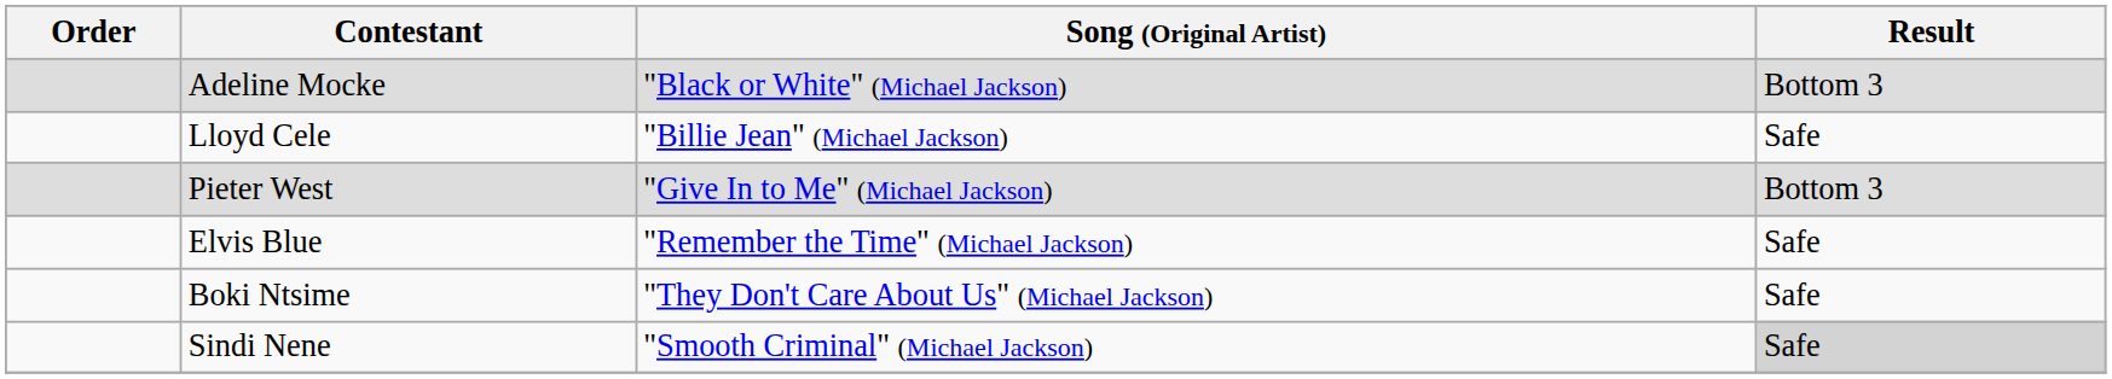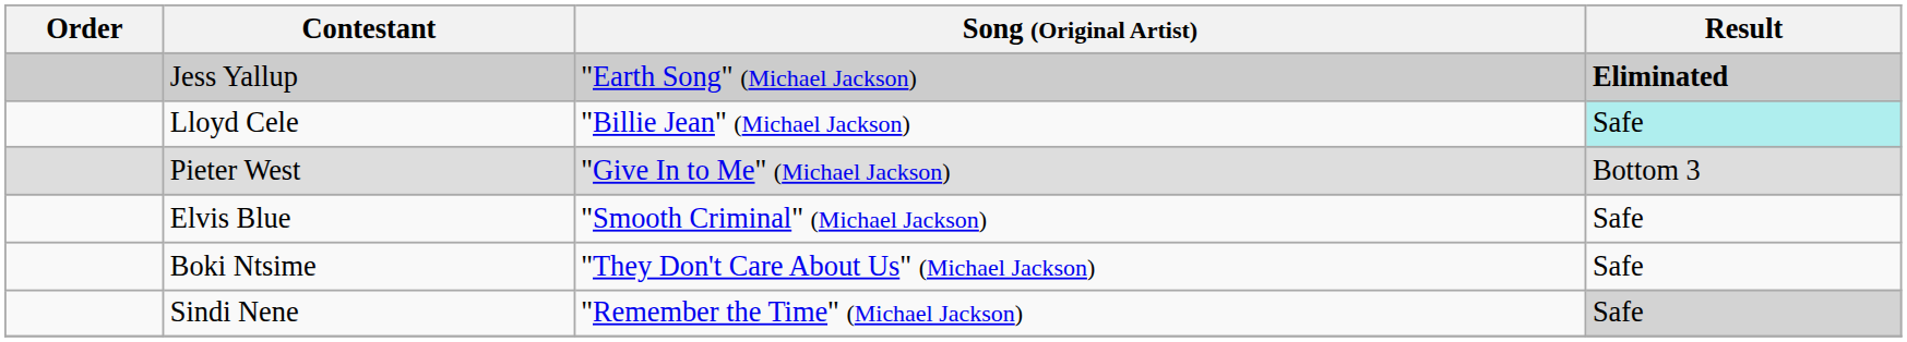- row: Adeline Mocke | "Black or White" (Michael Jackson) | Bottom 3
+ row: Jess Yallup | "Earth Song" (Michael Jackson) | Eliminated
Lloyd Cele | Result: no background -> paleturquoise background
Elvis Blue | Song (Original Artist): "Remember the Time" (Michael Jackson) -> "Smooth Criminal" (Michael Jackson)
Sindi Nene | Song (Original Artist): "Smooth Criminal" (Michael Jackson) -> "Remember the Time" (Michael Jackson)
